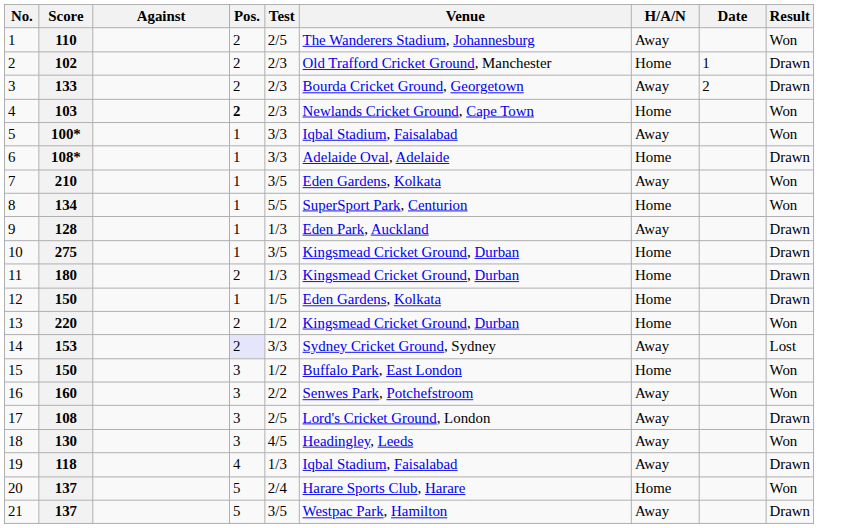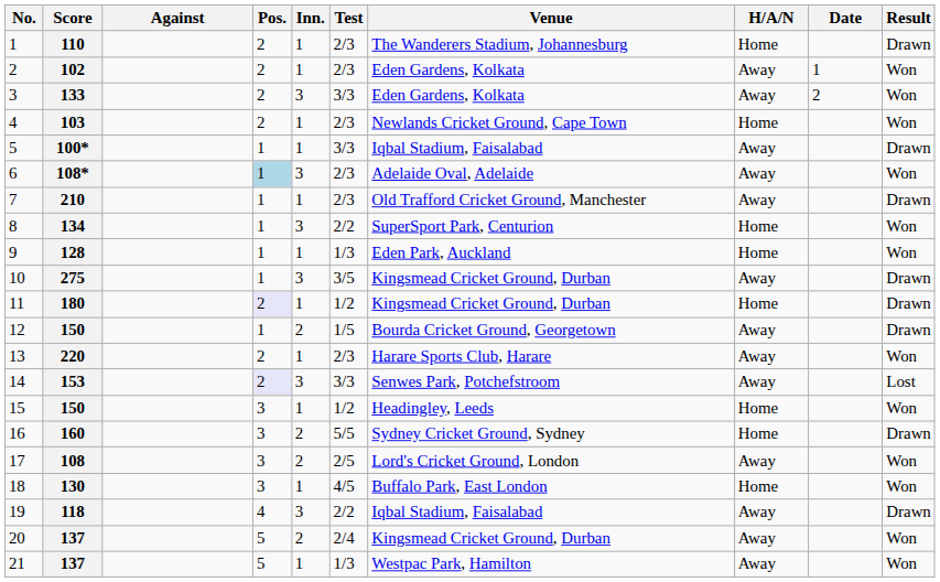+ column: Inn. | 1 | 1 | 3 | 1 | 1 | 3 | 1 | 3 | 1 | 3 | 1 | 2 | 1 | 3 | 1 | 2 | 2 | 1 | 3 | 2 | 1
110 | Test: 2/5 -> 2/3
110 | H/A/N: Away -> Home
110 | Result: Won -> Drawn
102 | Venue: Old Trafford Cricket Ground, Manchester -> Eden Gardens, Kolkata
102 | H/A/N: Home -> Away
102 | Result: Drawn -> Won
133 | Test: 2/3 -> 3/3
133 | Venue: Bourda Cricket Ground, Georgetown -> Eden Gardens, Kolkata
133 | Result: Drawn -> Won
103 | Pos.: bold -> normal
100* | Result: Won -> Drawn
108* | Pos.: no background -> lightblue background
108* | Test: 3/3 -> 2/3
108* | H/A/N: Home -> Away
108* | Result: Drawn -> Won
210 | Test: 3/5 -> 2/3
210 | Venue: Eden Gardens, Kolkata -> Old Trafford Cricket Ground, Manchester
210 | Result: Won -> Drawn
134 | Test: 5/5 -> 2/2
128 | H/A/N: Away -> Home
128 | Result: Drawn -> Won
275 | H/A/N: Home -> Away
180 | Pos.: no background -> lavender background
180 | Test: 1/3 -> 1/2
12 / 150 | Venue: Eden Gardens, Kolkata -> Bourda Cricket Ground, Georgetown
12 / 150 | H/A/N: Home -> Away
220 | Test: 1/2 -> 2/3
220 | Venue: Kingsmead Cricket Ground, Durban -> Harare Sports Club, Harare
220 | H/A/N: Home -> Away
153 | Venue: Sydney Cricket Ground, Sydney -> Senwes Park, Potchefstroom
15 / 150 | Venue: Buffalo Park, East London -> Headingley, Leeds
160 | Test: 2/2 -> 5/5
160 | Venue: Senwes Park, Potchefstroom -> Sydney Cricket Ground, Sydney
160 | H/A/N: Away -> Home
160 | Result: Won -> Drawn
108 | Result: Drawn -> Won
130 | Venue: Headingley, Leeds -> Buffalo Park, East London
130 | H/A/N: Away -> Home
118 | Test: 1/3 -> 2/2
20 / 137 | Venue: Harare Sports Club, Harare -> Kingsmead Cricket Ground, Durban
20 / 137 | H/A/N: Home -> Away
21 / 137 | Test: 3/5 -> 1/3
21 / 137 | Result: Drawn -> Won
